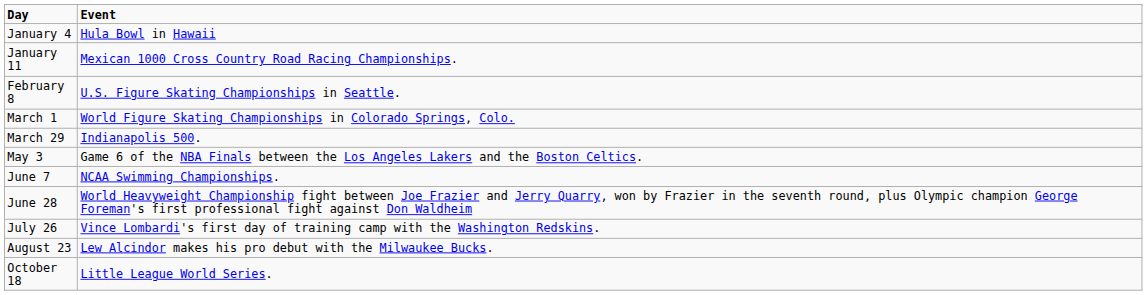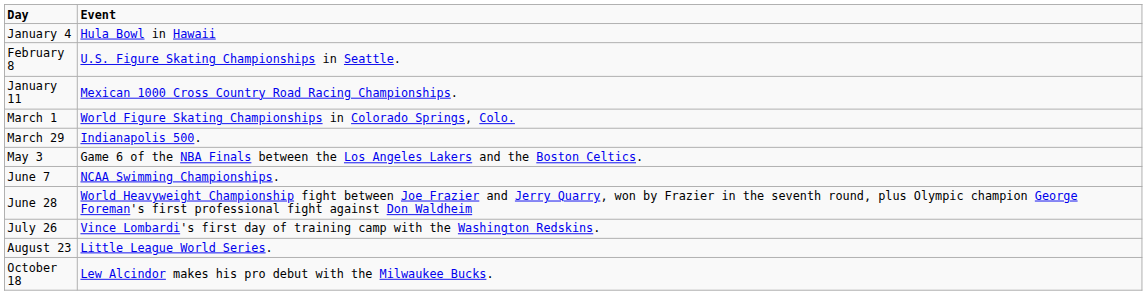rows swapped: January 11 <-> February 8
August 23 | Event: Lew Alcindor makes his pro debut with the Milwaukee Bucks. -> Little League World Series.
October 18 | Event: Little League World Series. -> Lew Alcindor makes his pro debut with the Milwaukee Bucks.
